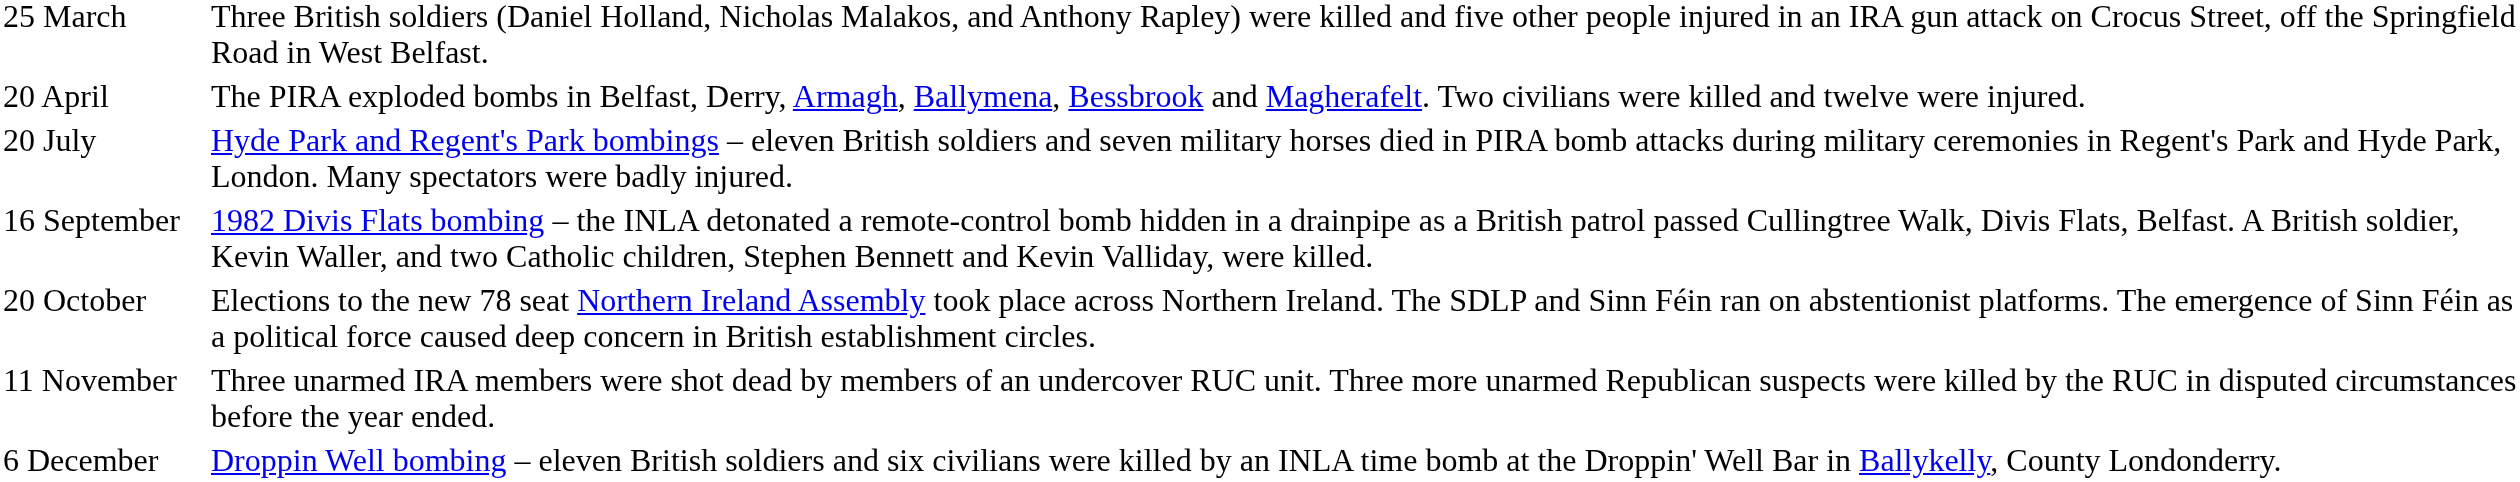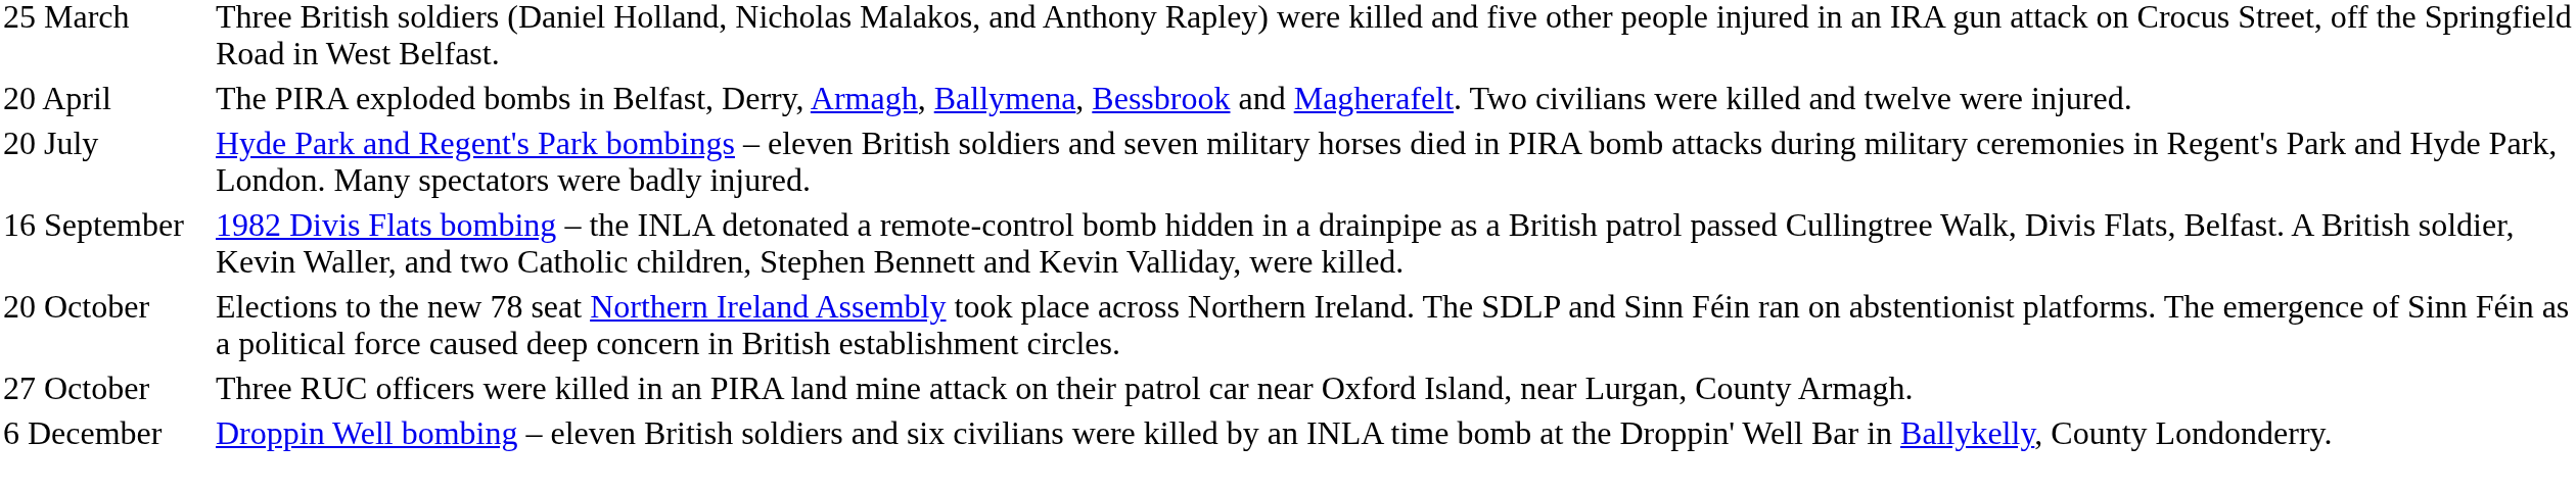+ row: 27 October | Three RUC officers were killed in an PIRA land mine attack on their patrol car near Oxford Island, near Lurgan, County Armagh.
- row: 11 November | Three unarmed IRA members were shot dead by members of an undercover RUC unit. Three more unarmed Republican suspects were killed by the RUC in disputed circumstances before the year ended.
